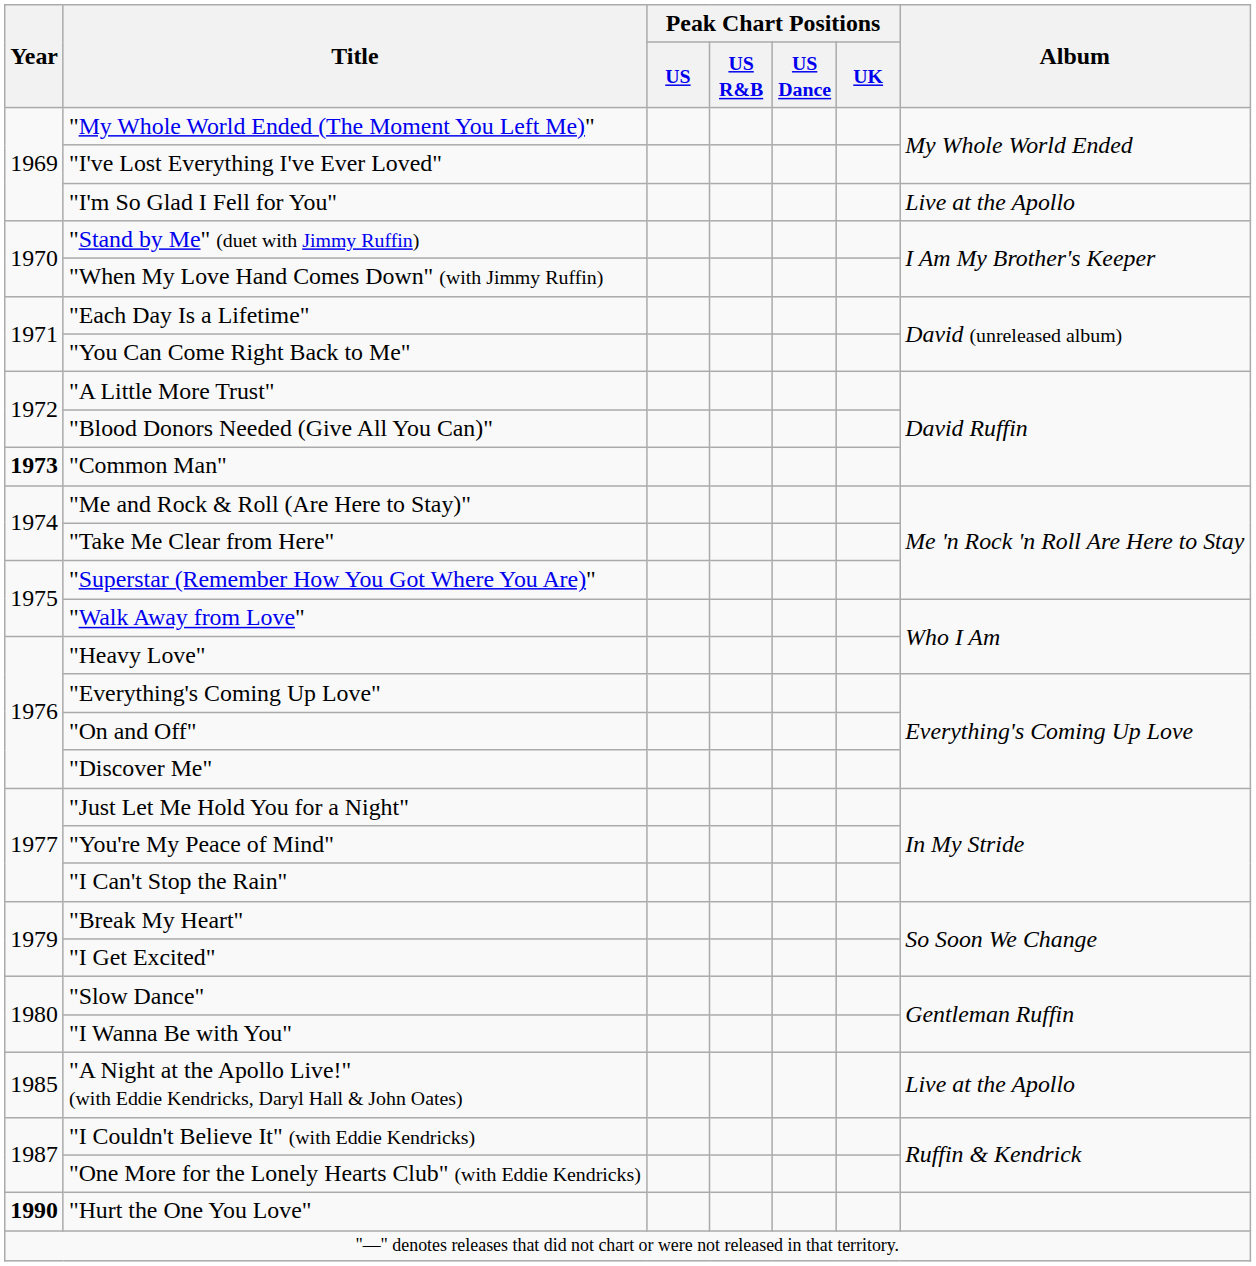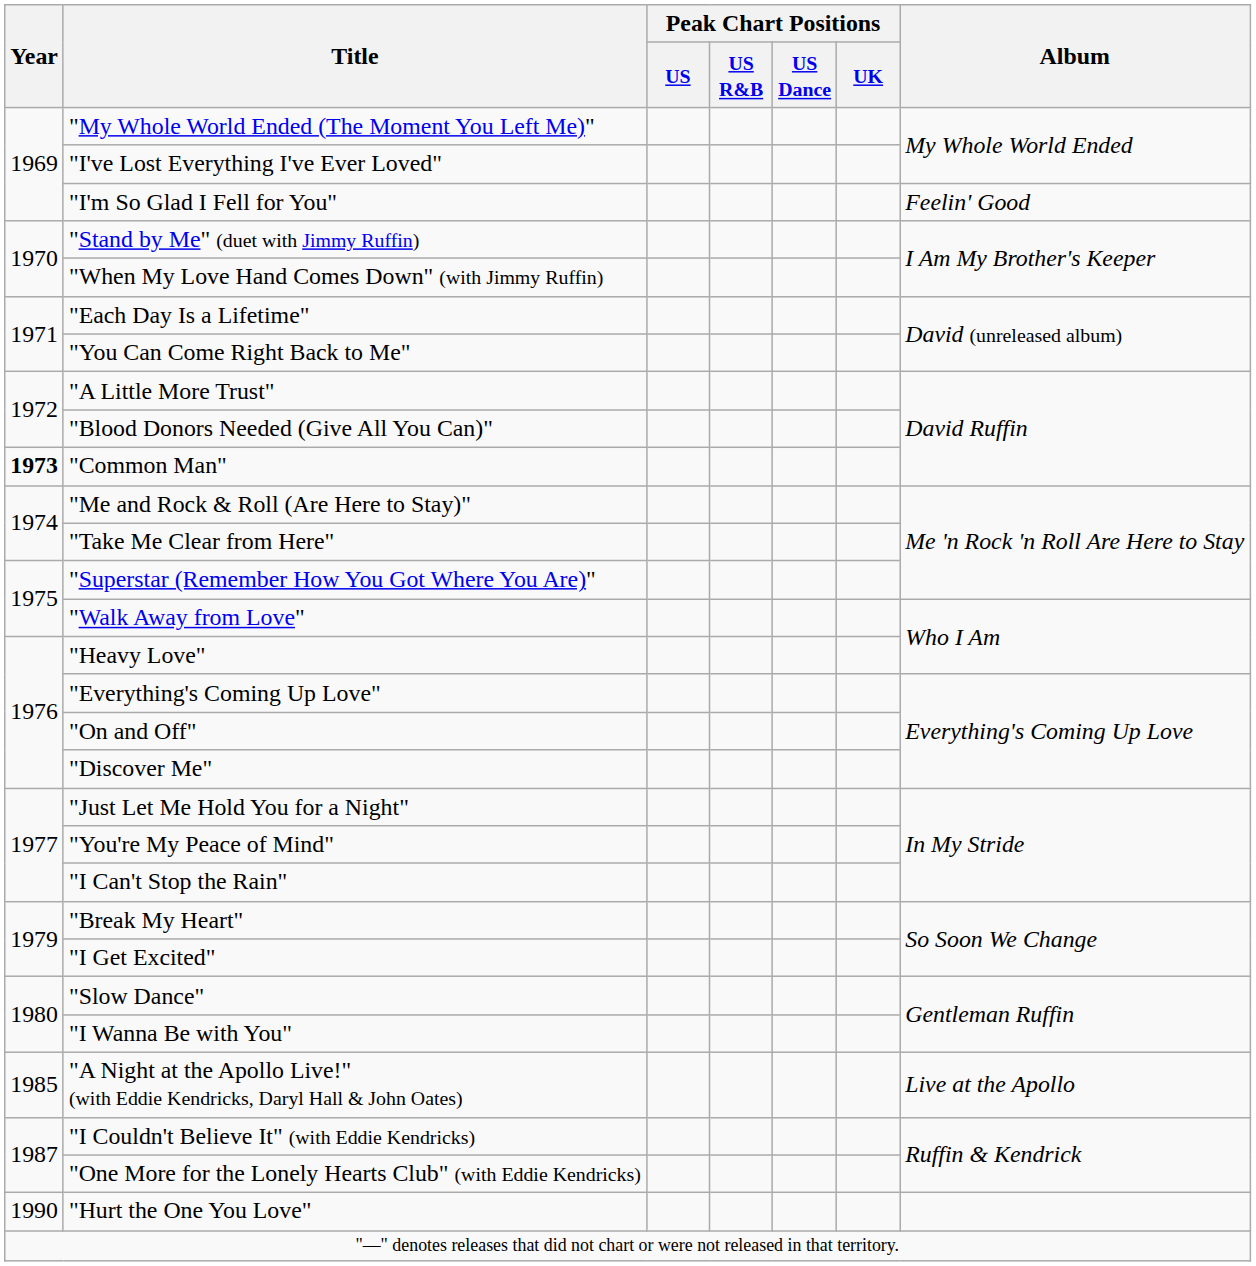"I'm So Glad I Fell for You" | Album: Live at the Apollo -> Feelin' Good
"Hurt the One You Love" | Year: bold -> normal
